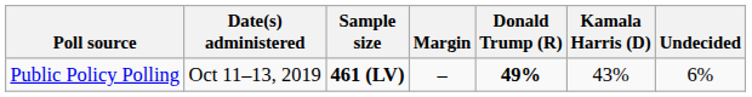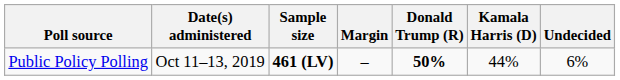Public Policy Polling | Donald Trump (R): 49% -> 50%
Public Policy Polling | Kamala Harris (D): 43% -> 44%
